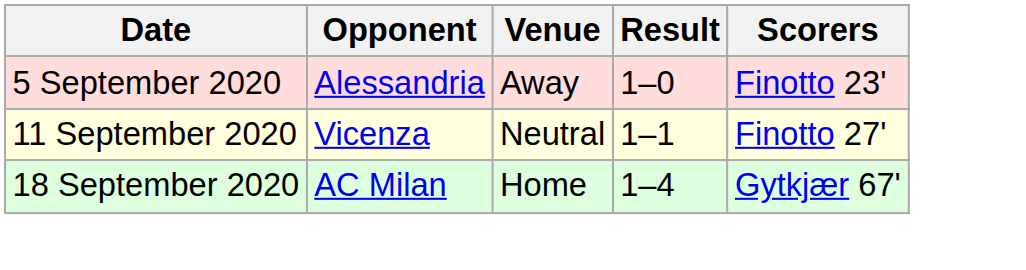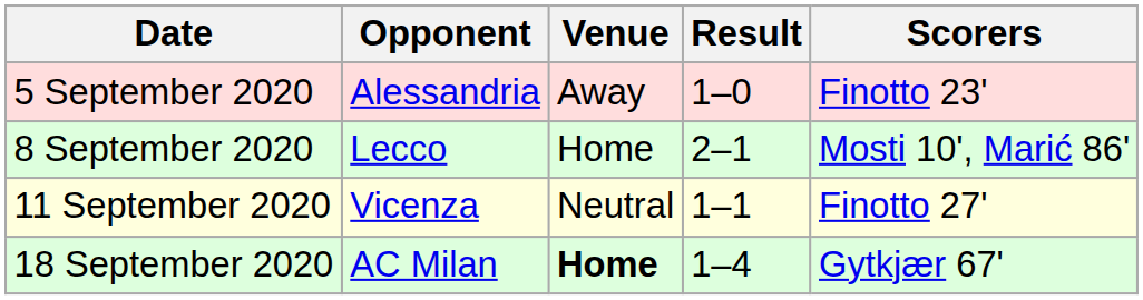+ row: 8 September 2020 | Lecco | Home | 2–1 | Mosti 10', Marić 86'
18 September 2020 | Venue: normal -> bold
